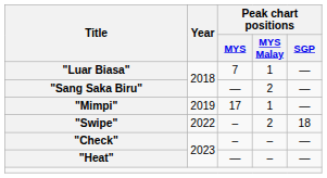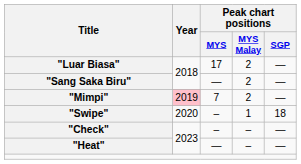"Luar Biasa" | Peak chart positions / MYS: 7 -> 17
"Luar Biasa" | Peak chart positions / MYS Malay: 1 -> 2
"Mimpi" | Year: no background -> pink background
"Mimpi" | Peak chart positions / MYS: 17 -> 7
"Mimpi" | Peak chart positions / MYS Malay: 1 -> 2
"Swipe" | Year: 2022 -> 2020
"Swipe" | Peak chart positions / MYS Malay: 2 -> 1
